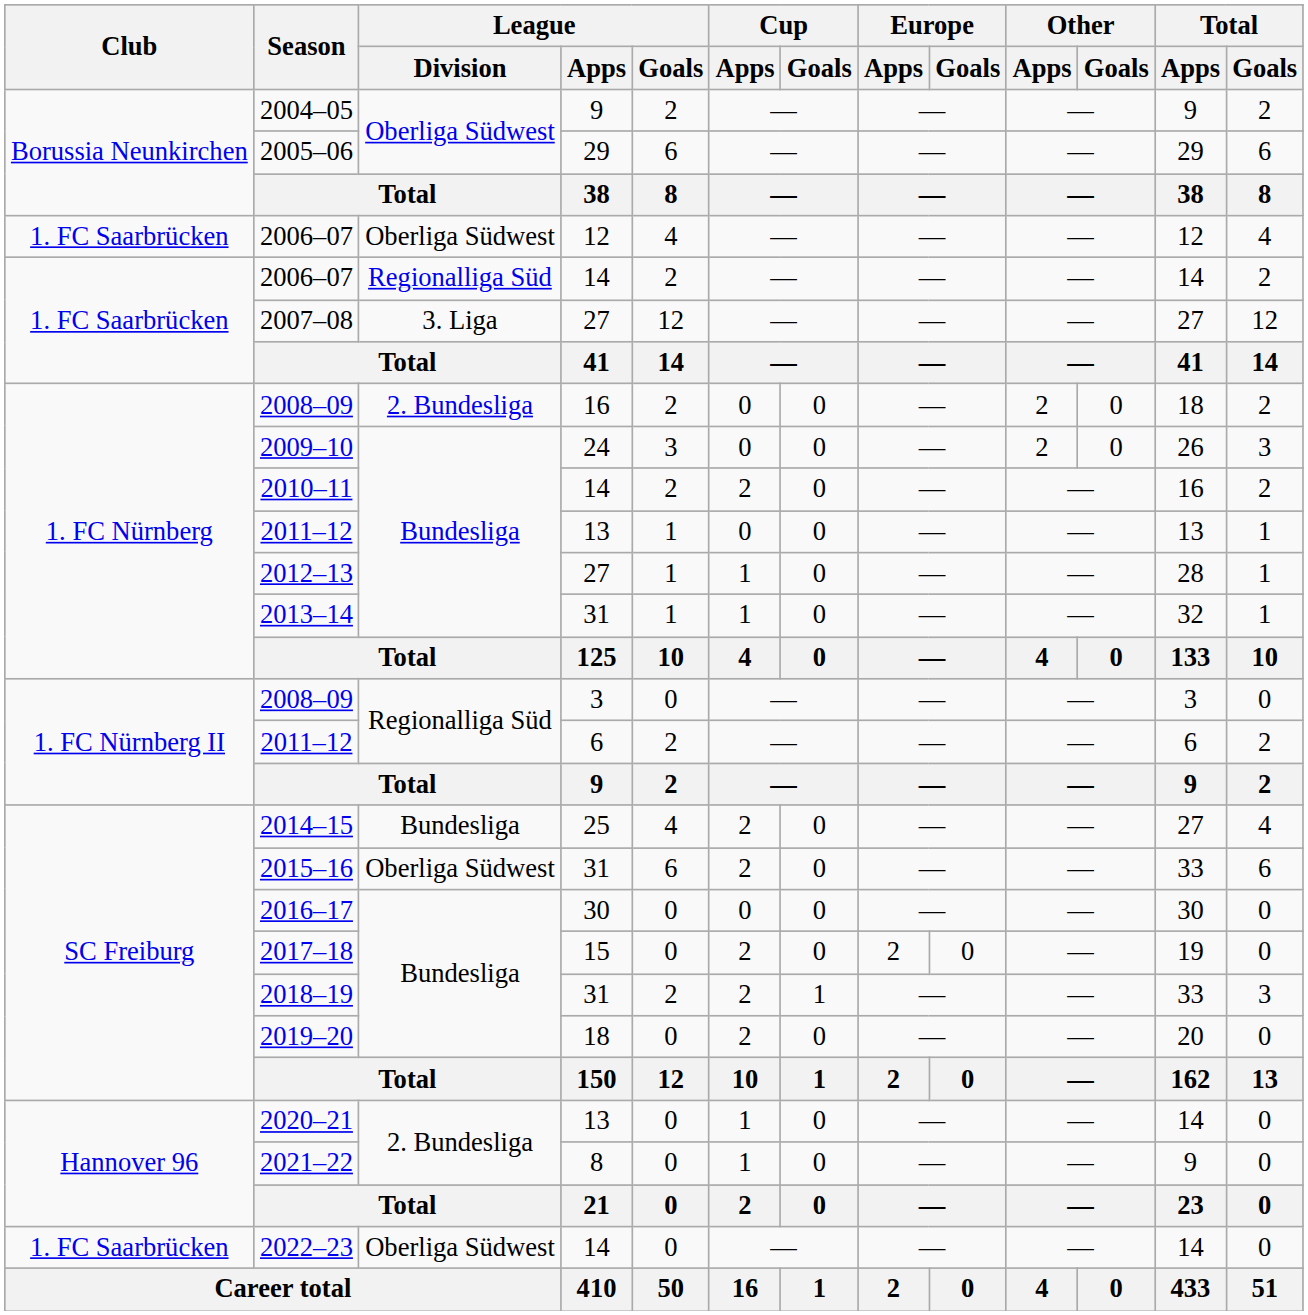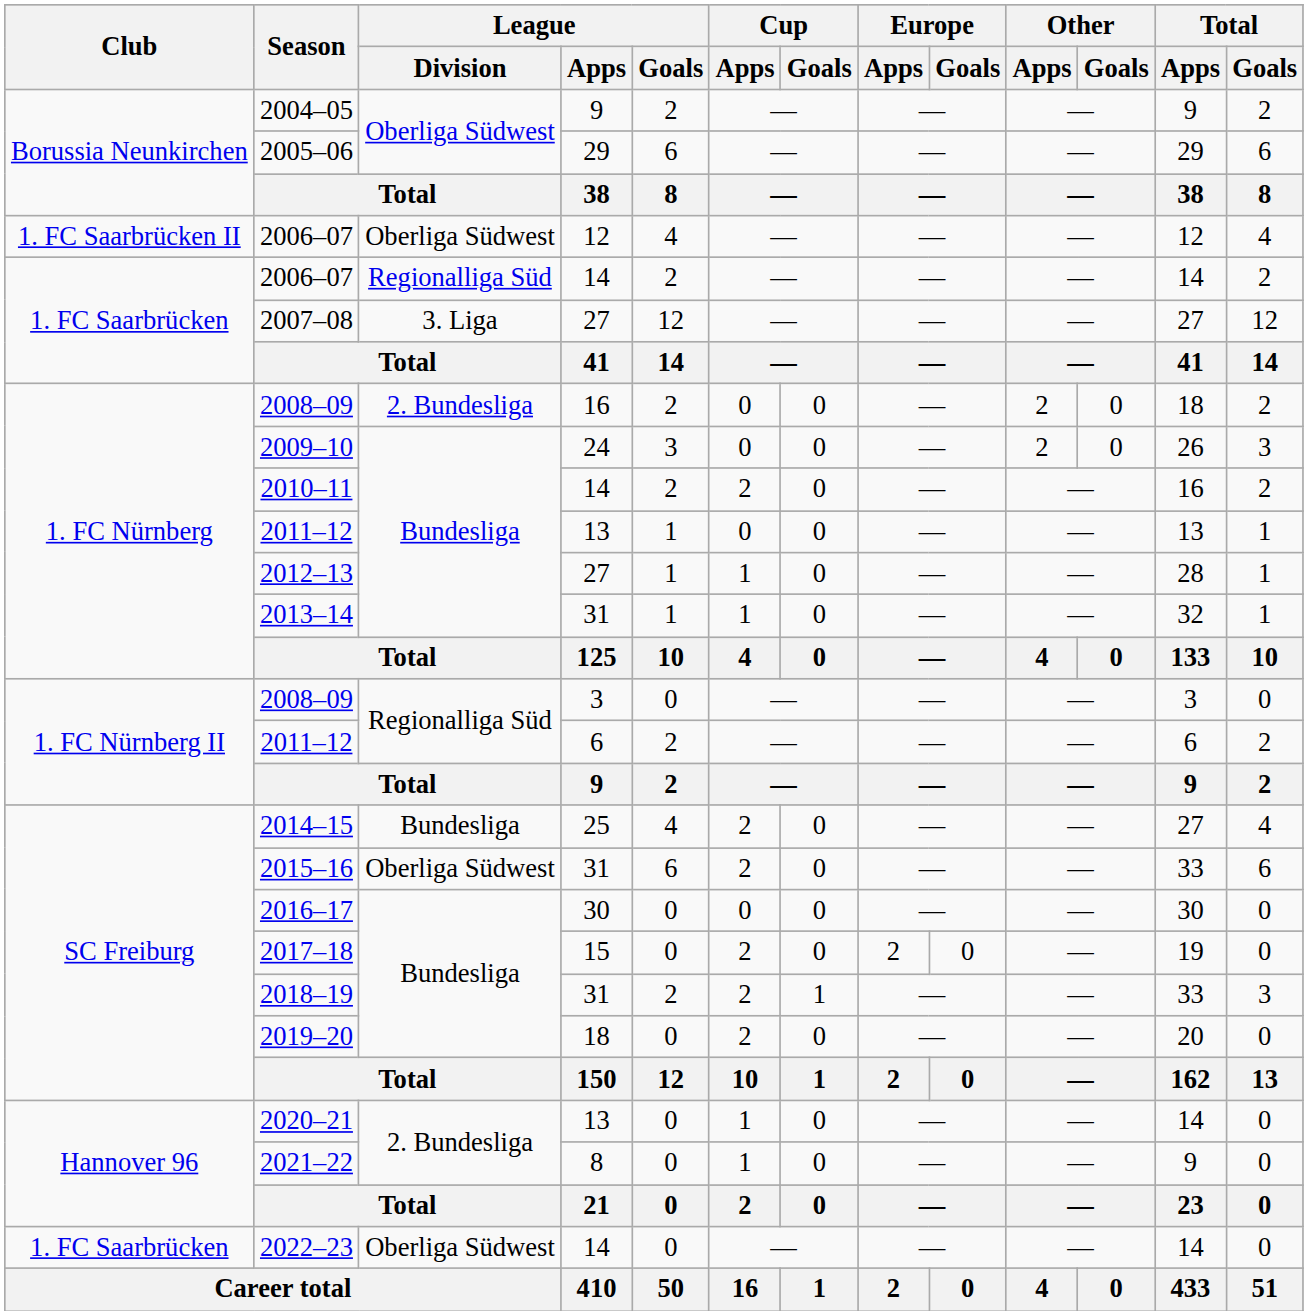2006–07 / 12 | Club: 1. FC Saarbrücken -> 1. FC Saarbrücken II
